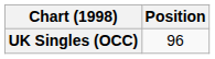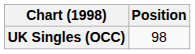UK Singles (OCC) | Position: 96 -> 98
